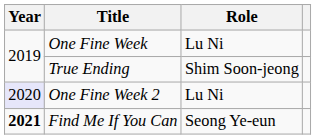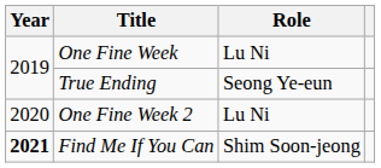True Ending | Role: Shim Soon-jeong -> Seong Ye-eun
One Fine Week 2 | Year: lavender background -> no background
Find Me If You Can | Role: Seong Ye-eun -> Shim Soon-jeong
